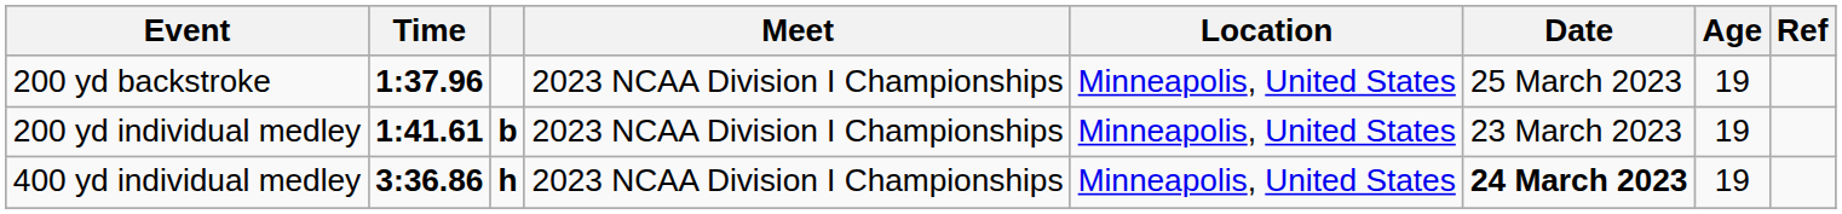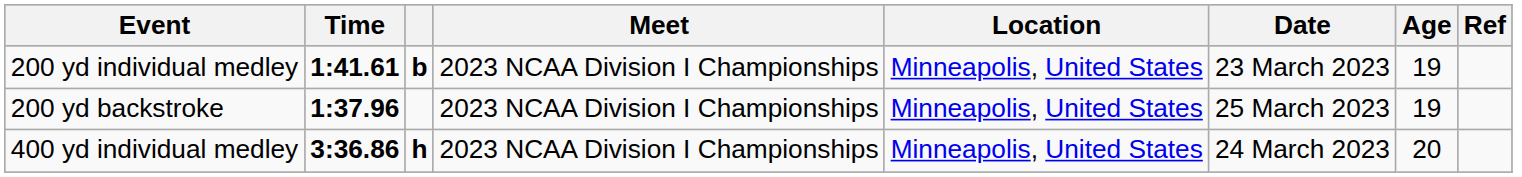rows swapped: 200 yd backstroke <-> 200 yd individual medley
400 yd individual medley | Date: bold -> normal
400 yd individual medley | Age: 19 -> 20
